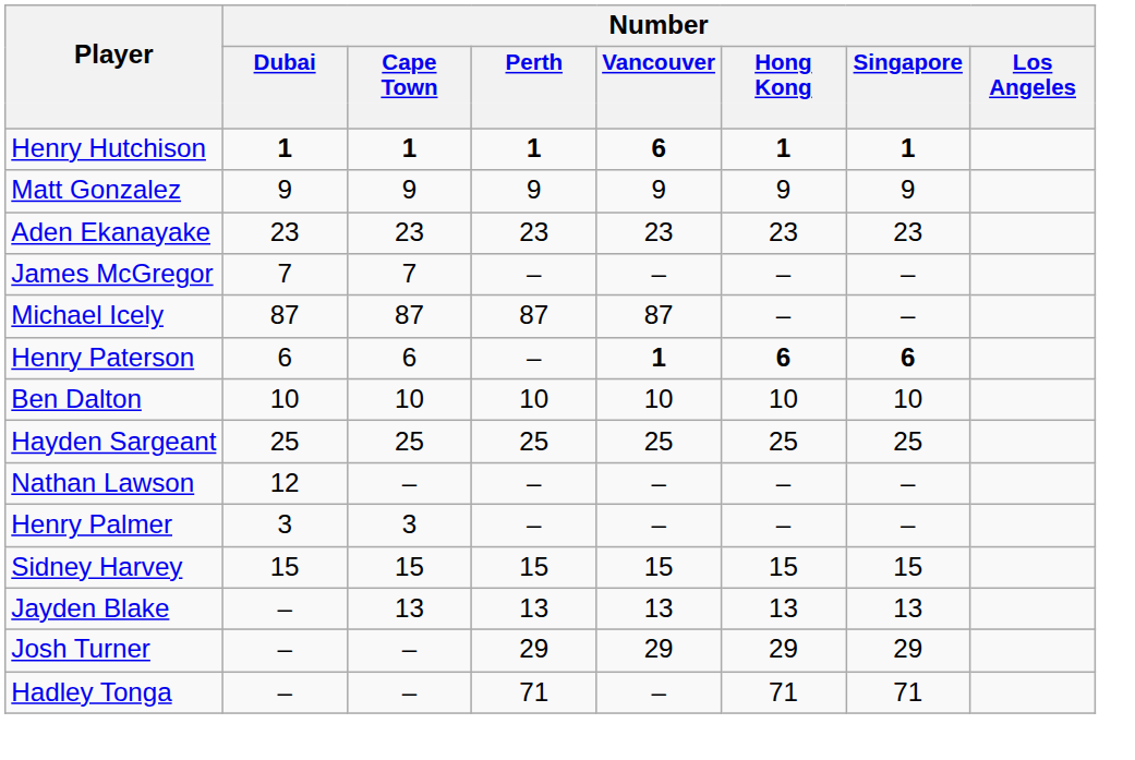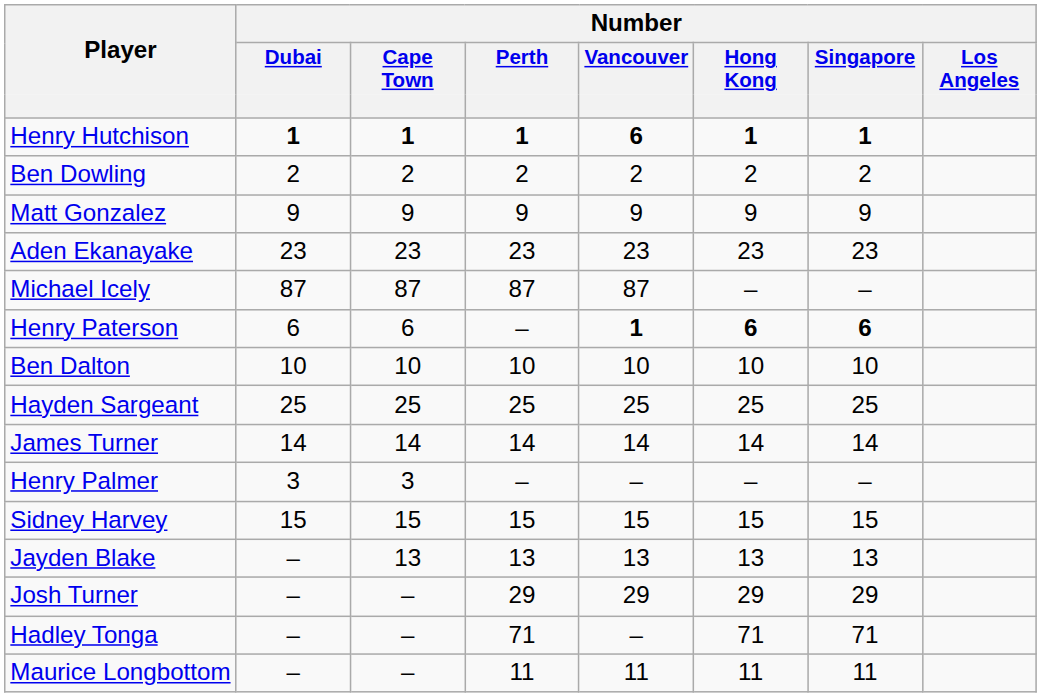+ row: Ben Dowling | 2 | 2 | 2 | 2 | 2 | 2
- row: James McGregor | 7 | 7 | – | – | – | –
- row: Nathan Lawson | 12 | – | – | – | – | –
+ row: James Turner | 14 | 14 | 14 | 14 | 14 | 14
+ row: Maurice Longbottom | – | – | 11 | 11 | 11 | 11
